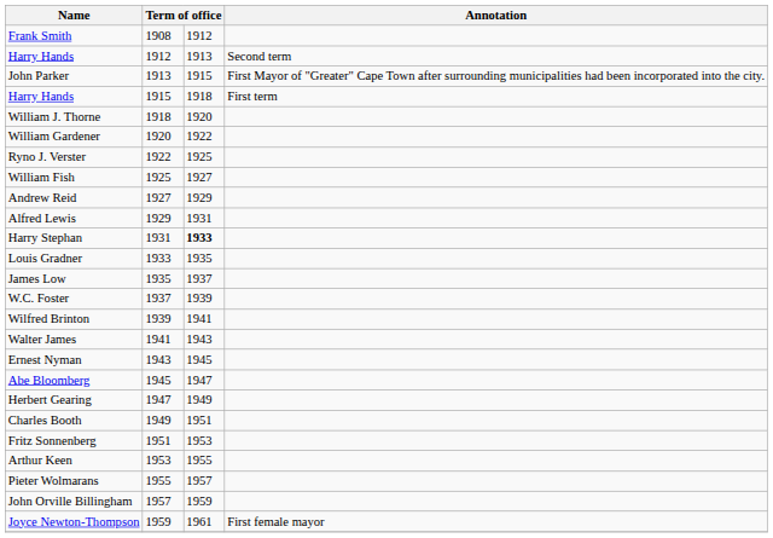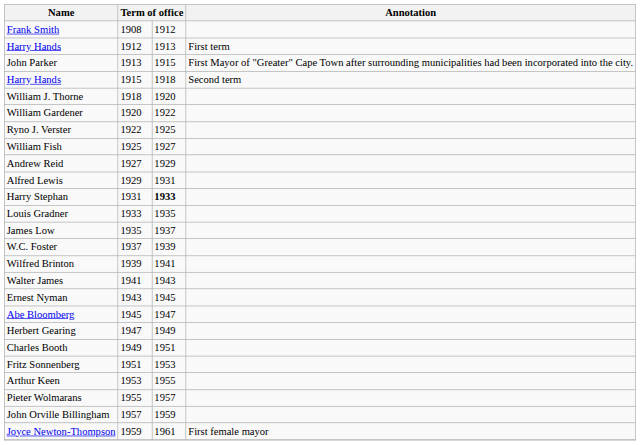Harry Hands / 1912 | Annotation: Second term -> First term
Harry Hands / 1915 | Annotation: First term -> Second term
